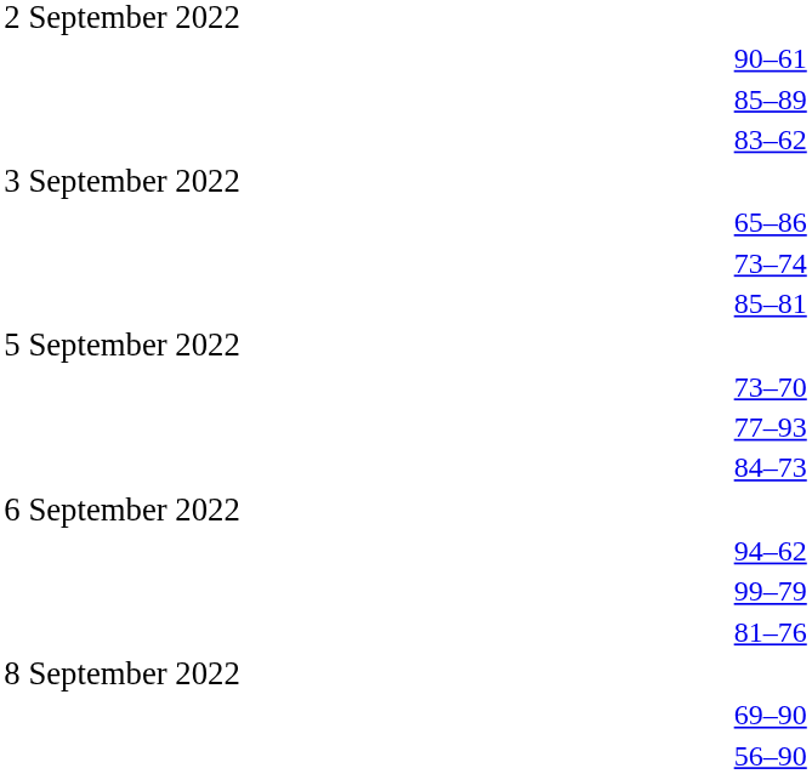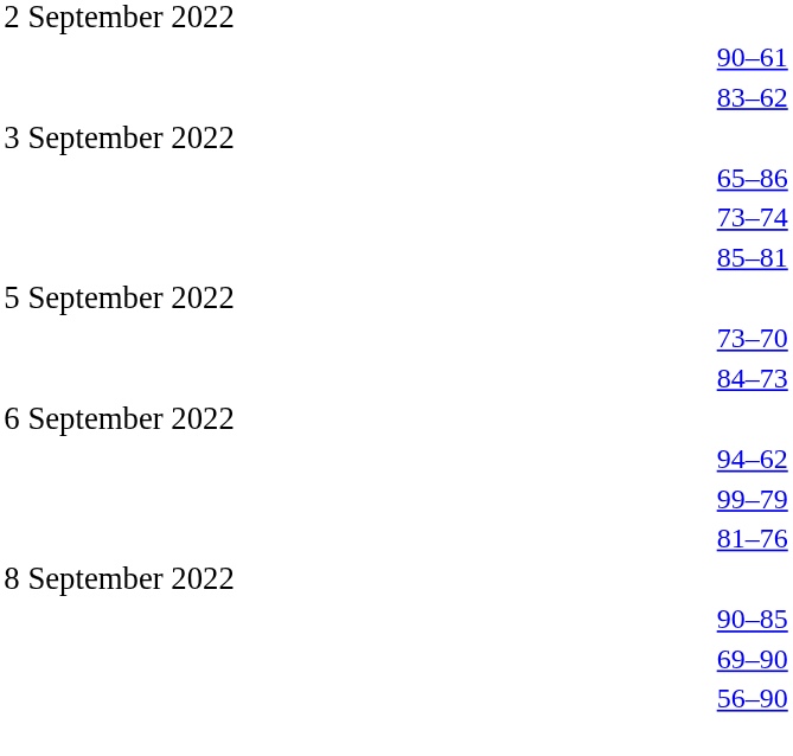- row: 85–89
- row: 77–93
+ row: 90–85
